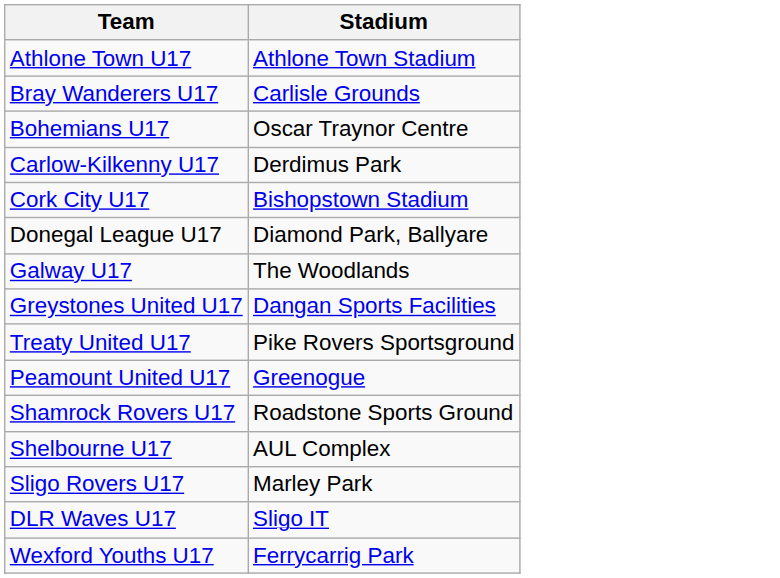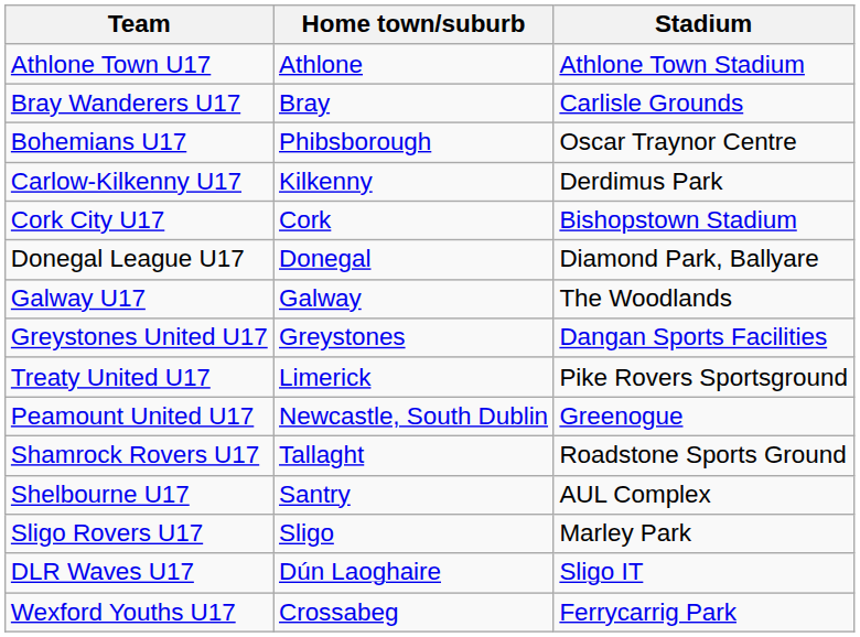+ column: Home town/suburb | Athlone | Bray | Phibsborough | Kilkenny | Cork | Donegal | Galway | Greystones | Limerick | Newcastle, South Dublin | Tallaght | Santry | Sligo | Dún Laoghaire | Crossabeg
